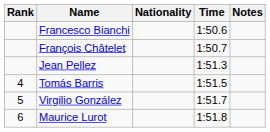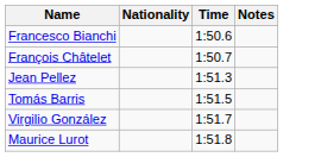- column: Rank | 4 | 5 | 6
